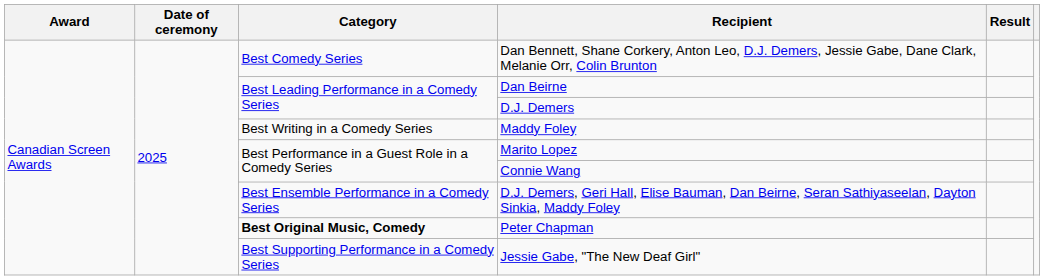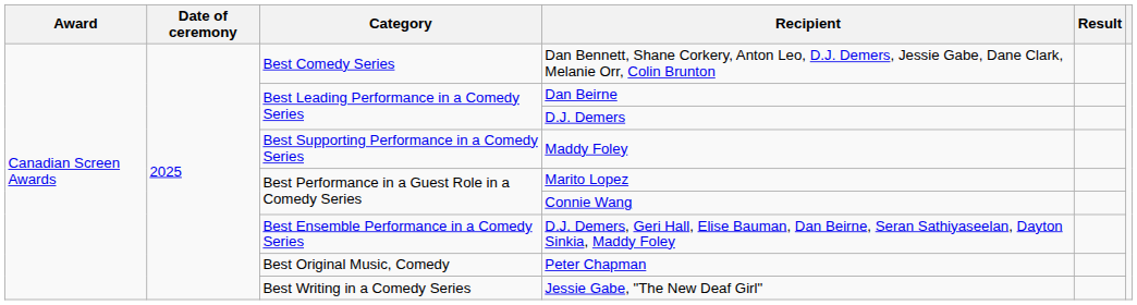Maddy Foley | Category: Best Writing in a Comedy Series -> Best Supporting Performance in a Comedy Series
Peter Chapman | Category: bold -> normal
Jessie Gabe, "The New Deaf Girl" | Category: Best Supporting Performance in a Comedy Series -> Best Writing in a Comedy Series
